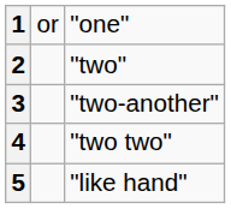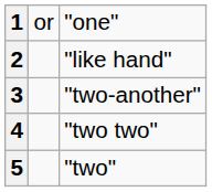2 | column 3: "two" -> "like hand"
5 | column 3: "like hand" -> "two"
